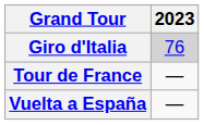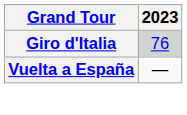- row: Tour de France | —
